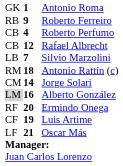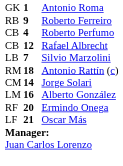Alberto González | column 1: lightgrey background -> no background
- row: CF | 19 | Luis Artime
